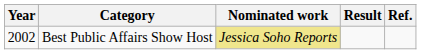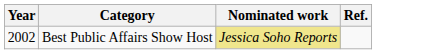- column: Result
